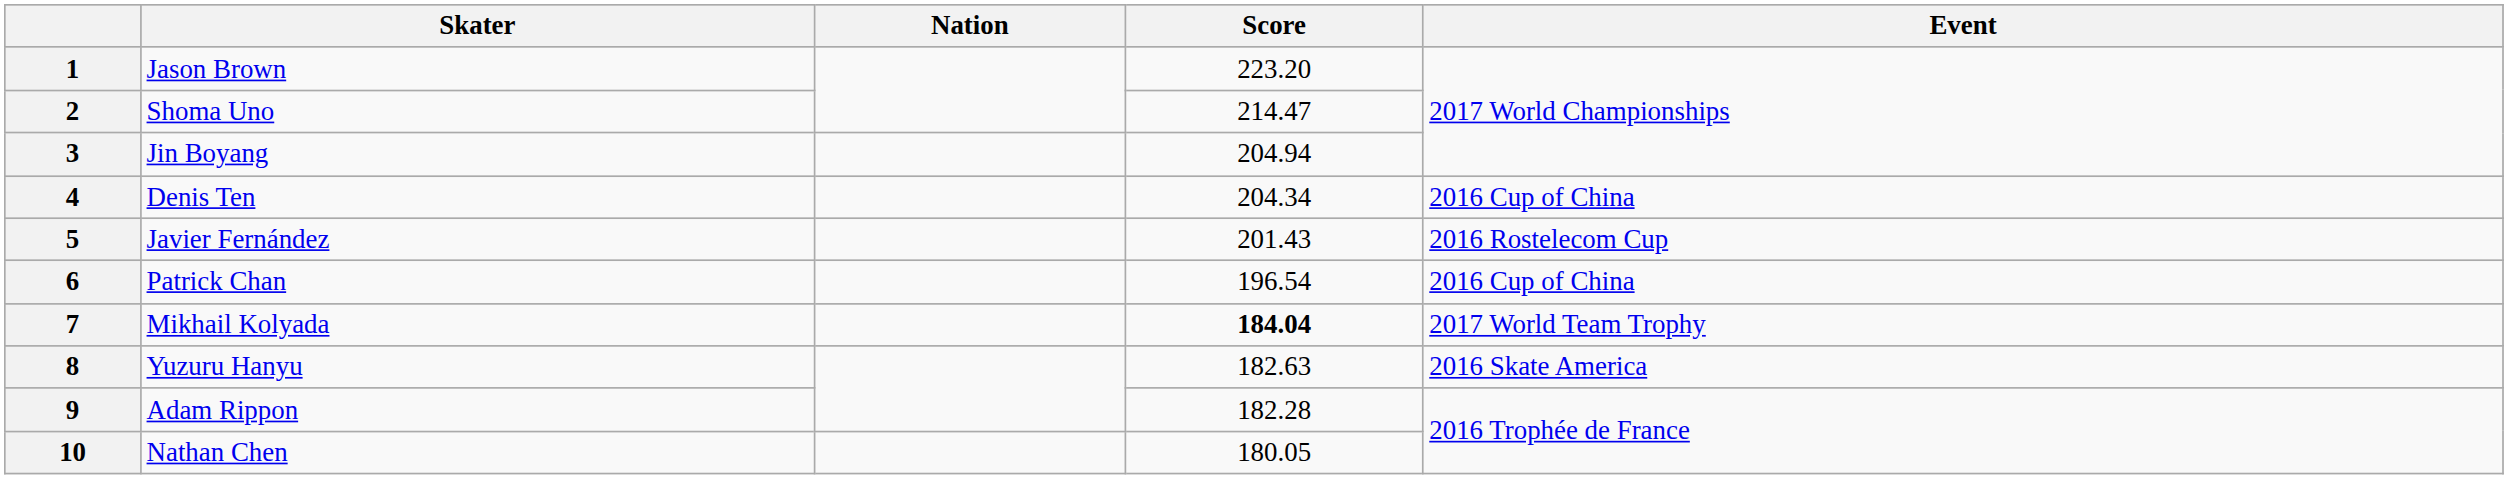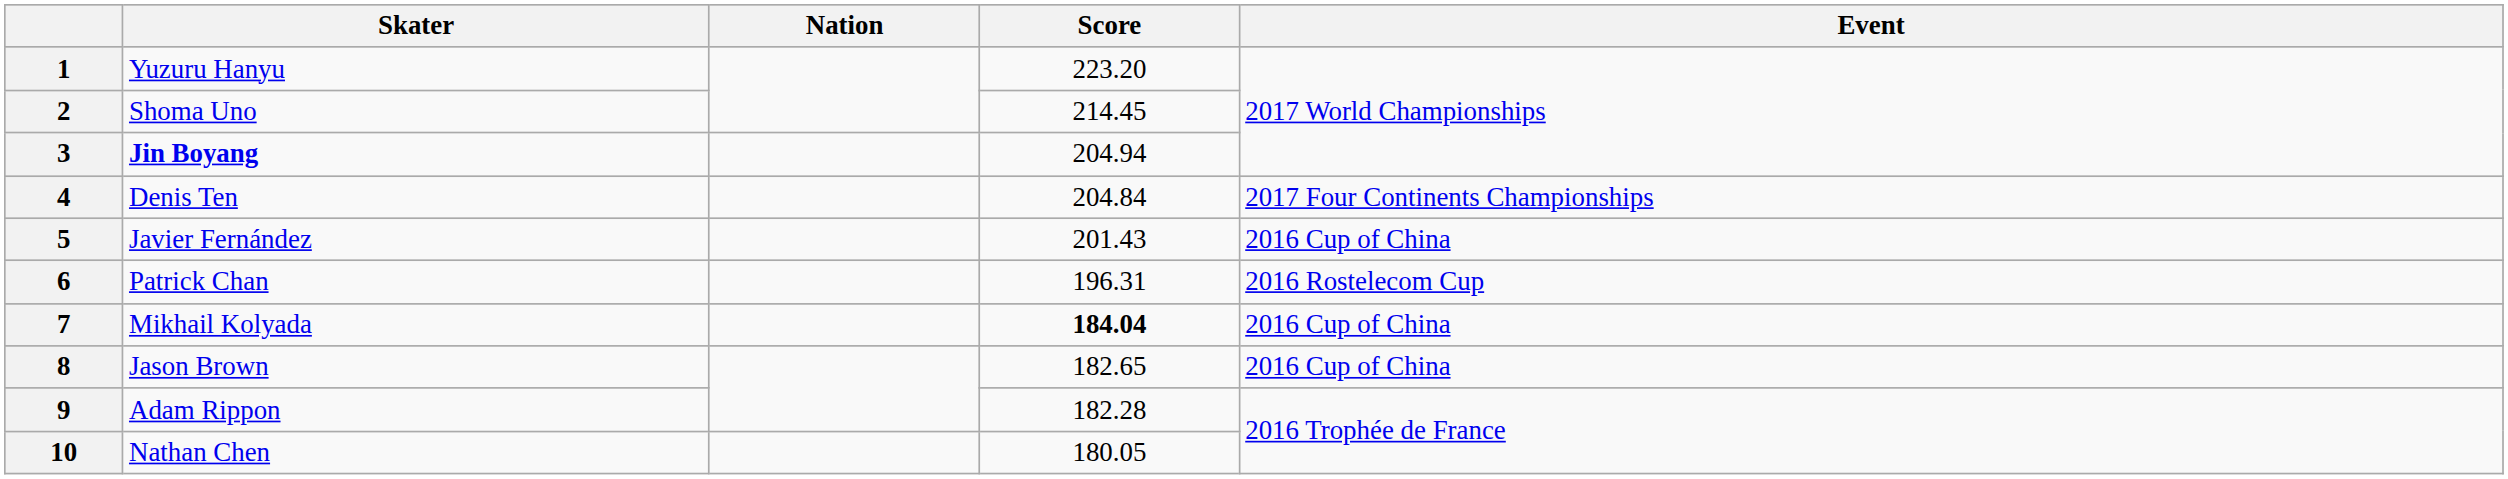1 | Skater: Jason Brown -> Yuzuru Hanyu
2 | Score: 214.47 -> 214.45
3 | Skater: normal -> bold
4 | Score: 204.34 -> 204.84
4 | Event: 2016 Cup of China -> 2017 Four Continents Championships
5 | Event: 2016 Rostelecom Cup -> 2016 Cup of China
6 | Score: 196.54 -> 196.31
6 | Event: 2016 Cup of China -> 2016 Rostelecom Cup
7 | Event: 2017 World Team Trophy -> 2016 Cup of China
8 | Skater: Yuzuru Hanyu -> Jason Brown
8 | Score: 182.63 -> 182.65
8 | Event: 2016 Skate America -> 2016 Cup of China
